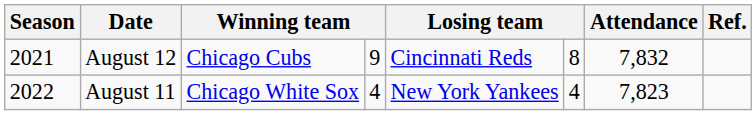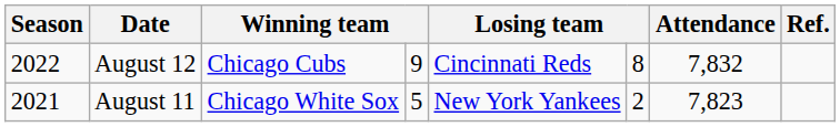August 12 | Season: 2021 -> 2022
August 11 | Season: 2022 -> 2021
August 11 | column 4: 4 -> 5
August 11 | column 6: 4 -> 2
